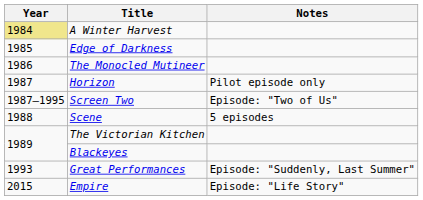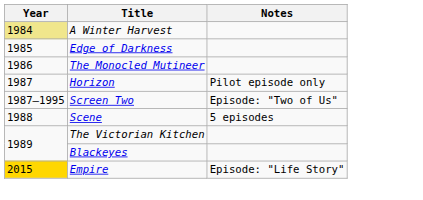- row: 1993 | Great Performances | Episode: "Suddenly, Last Summer"
Empire | Year: no background -> gold background
